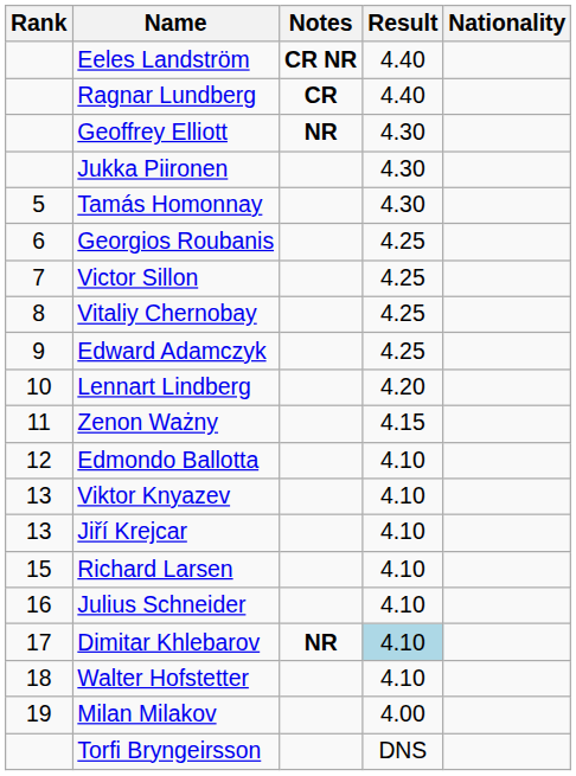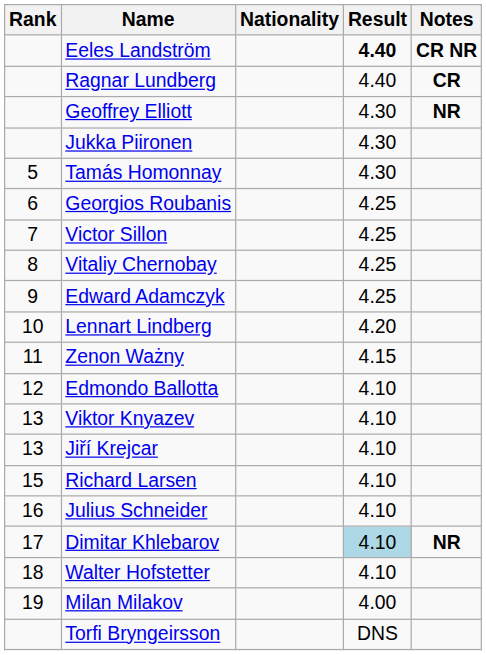columns swapped: Nationality <-> Notes
Eeles Landström | Result: normal -> bold
